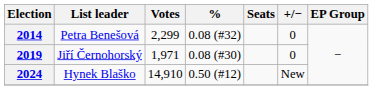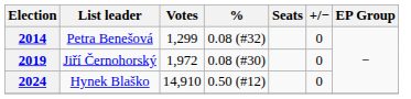2014 | Votes: 2,299 -> 1,299
2019 | Votes: 1,971 -> 1,972
2024 | +/−: New -> 0
